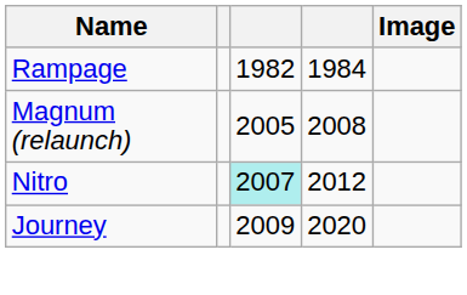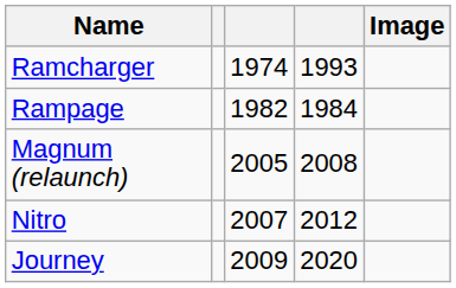+ row: Ramcharger | 1974 | 1993
Nitro | column 3: paleturquoise background -> no background
